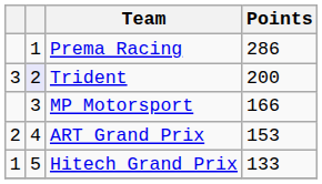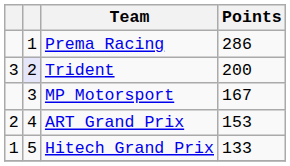MP Motorsport | Points: 166 -> 167
